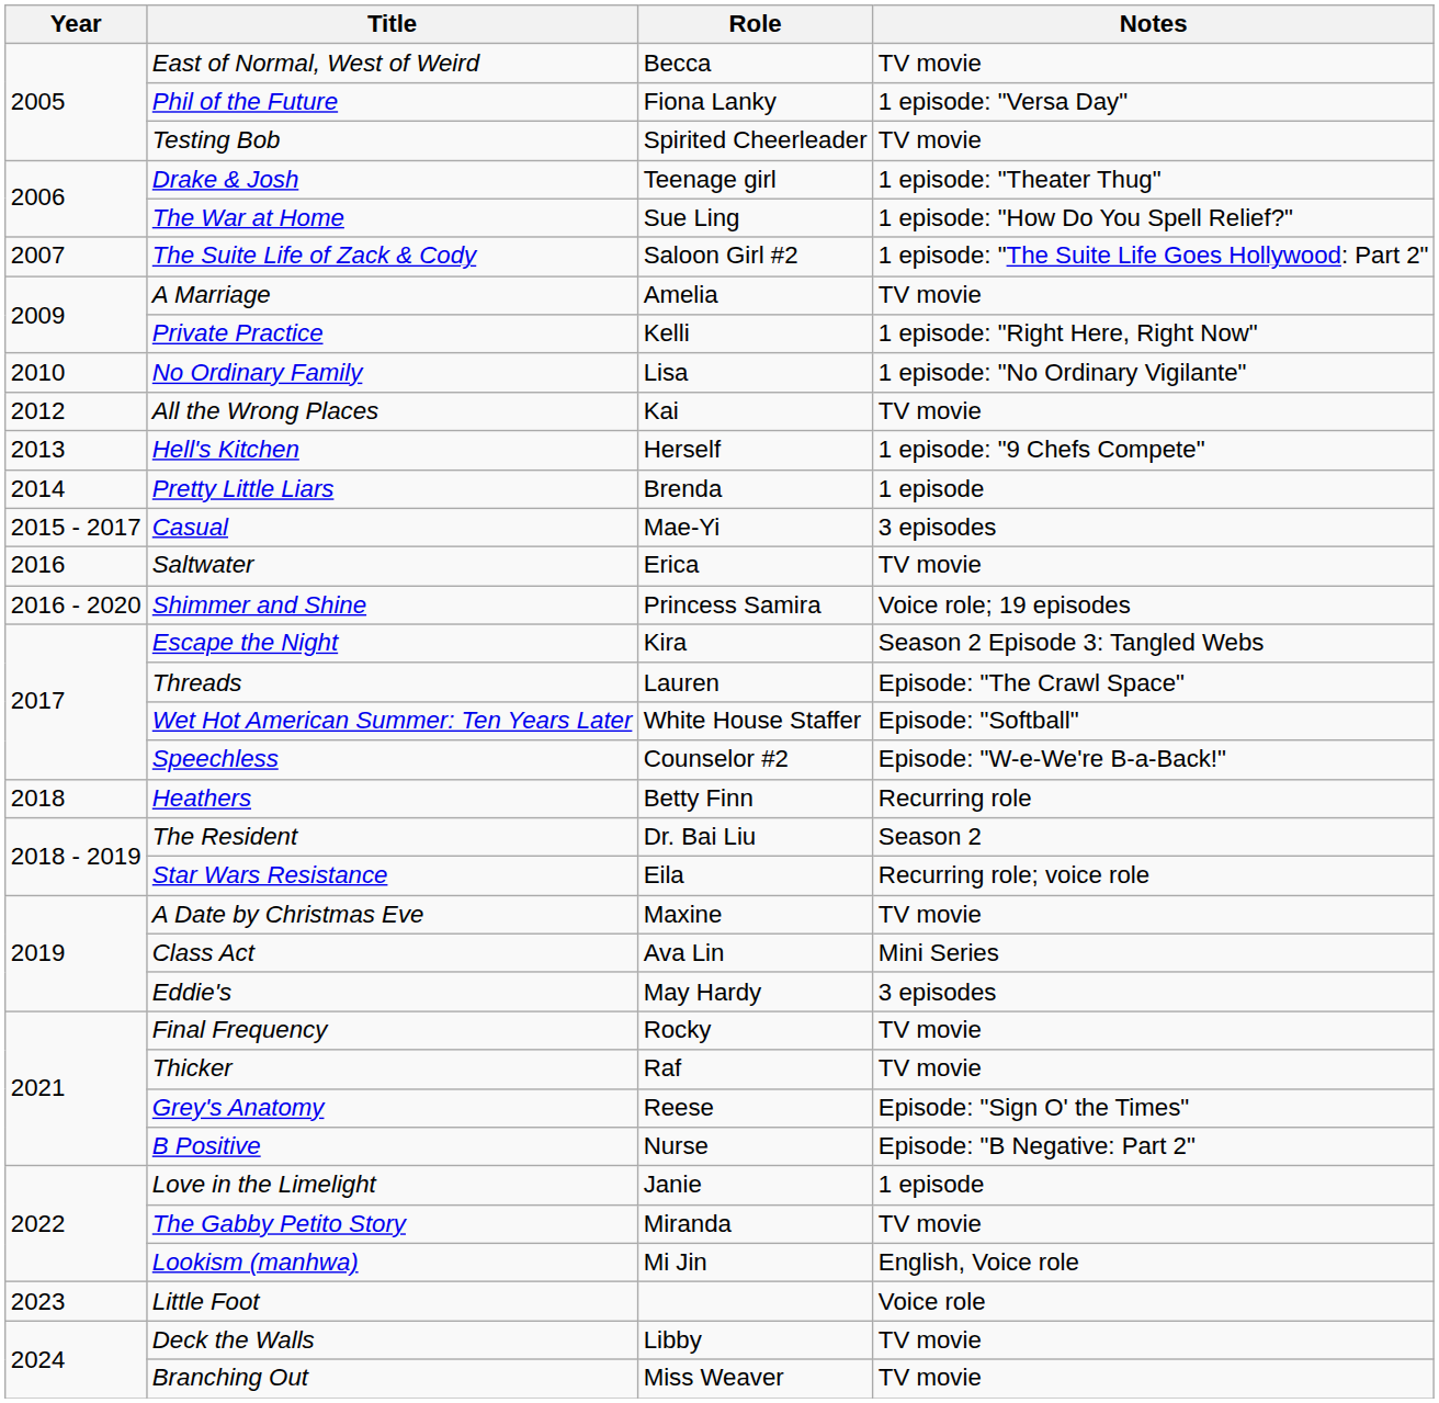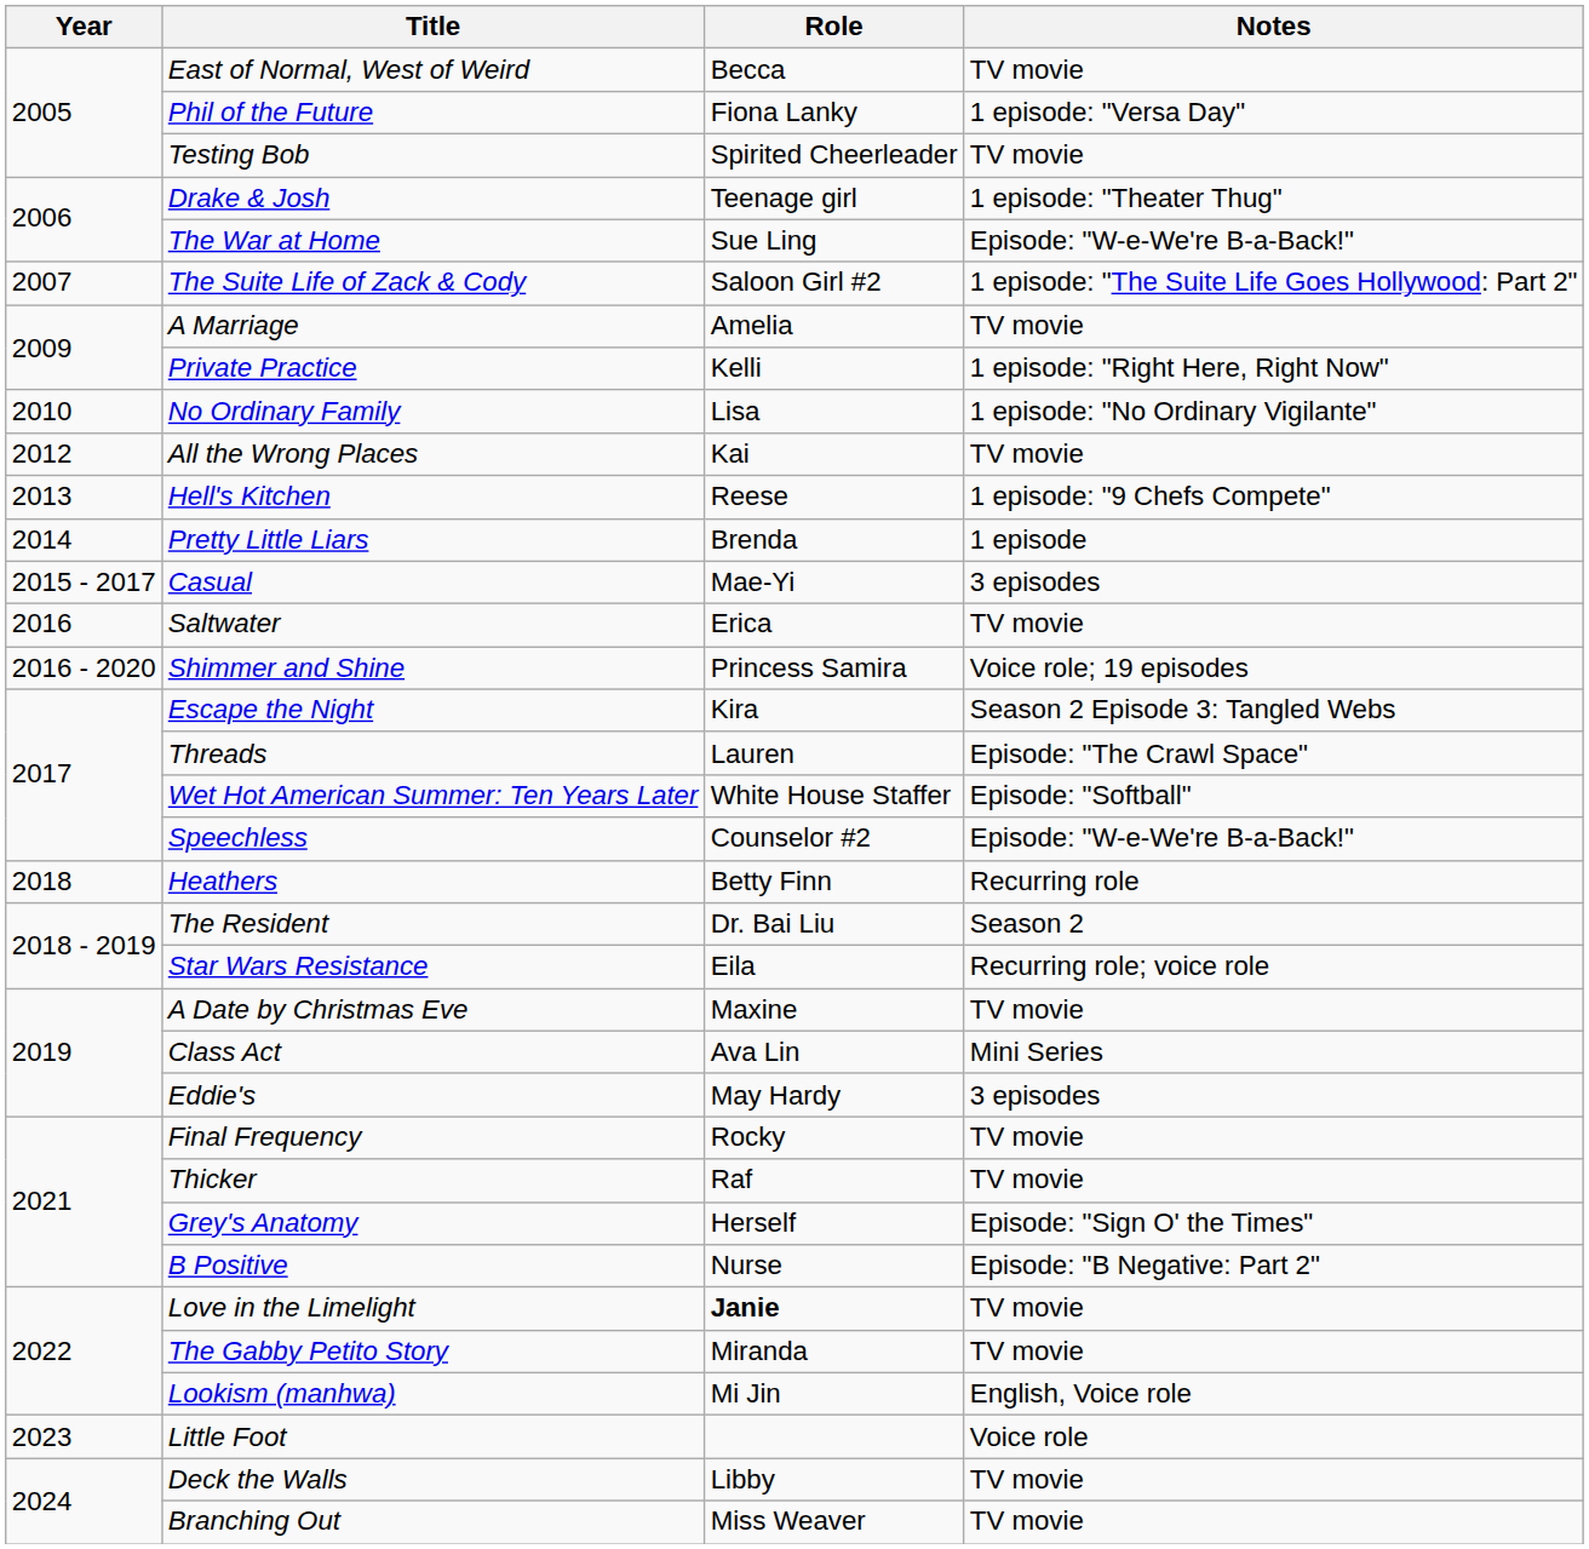The War at Home | Notes: 1 episode: "How Do You Spell Relief?" -> Episode: "W-e-We're B-a-Back!"
Hell's Kitchen | Role: Herself -> Reese
Grey's Anatomy | Role: Reese -> Herself
Love in the Limelight | Role: normal -> bold
Love in the Limelight | Notes: 1 episode -> TV movie
